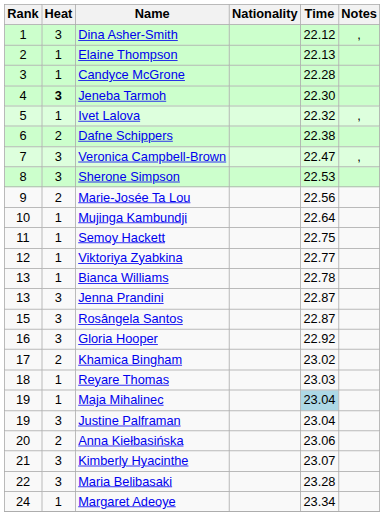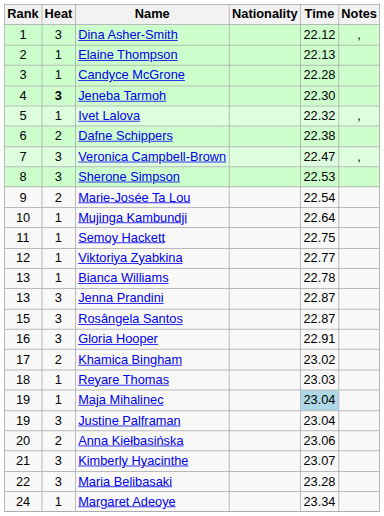Marie-Josée Ta Lou | Time: 22.56 -> 22.54
Gloria Hooper | Time: 22.92 -> 22.91
